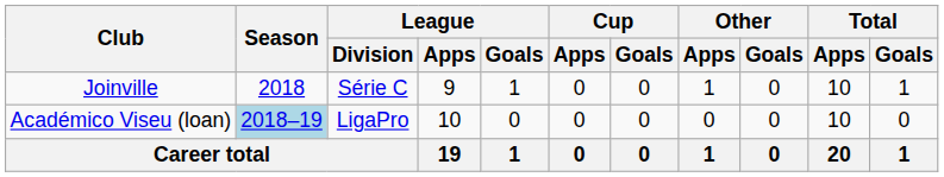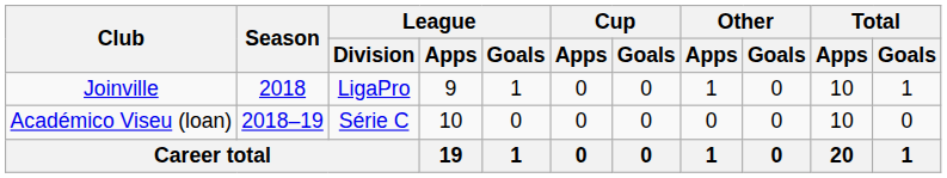Joinville | League / Division: Série C -> LigaPro
Académico Viseu (loan) | Season: lightblue background -> no background
Académico Viseu (loan) | League / Division: LigaPro -> Série C
